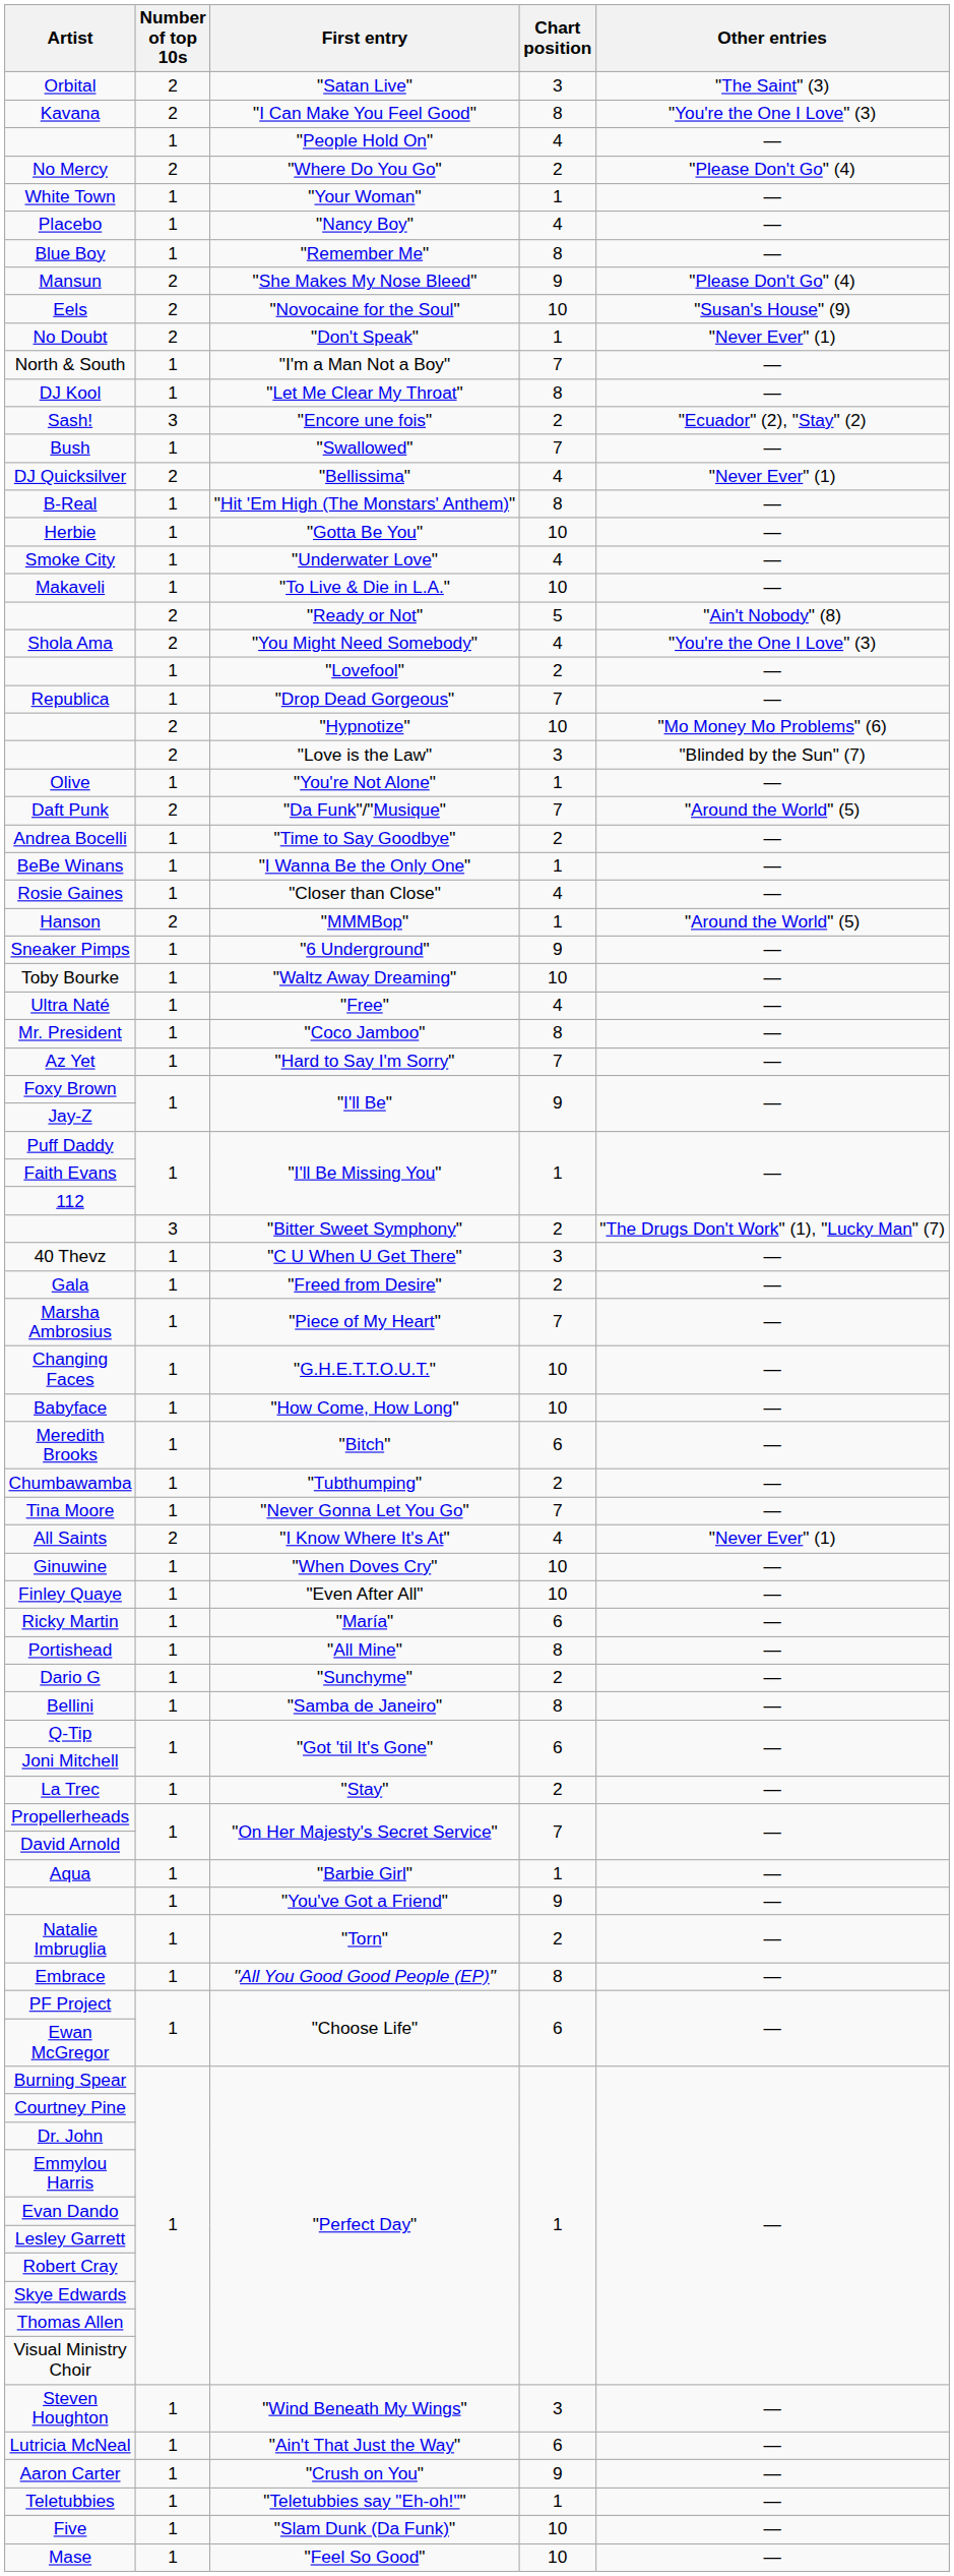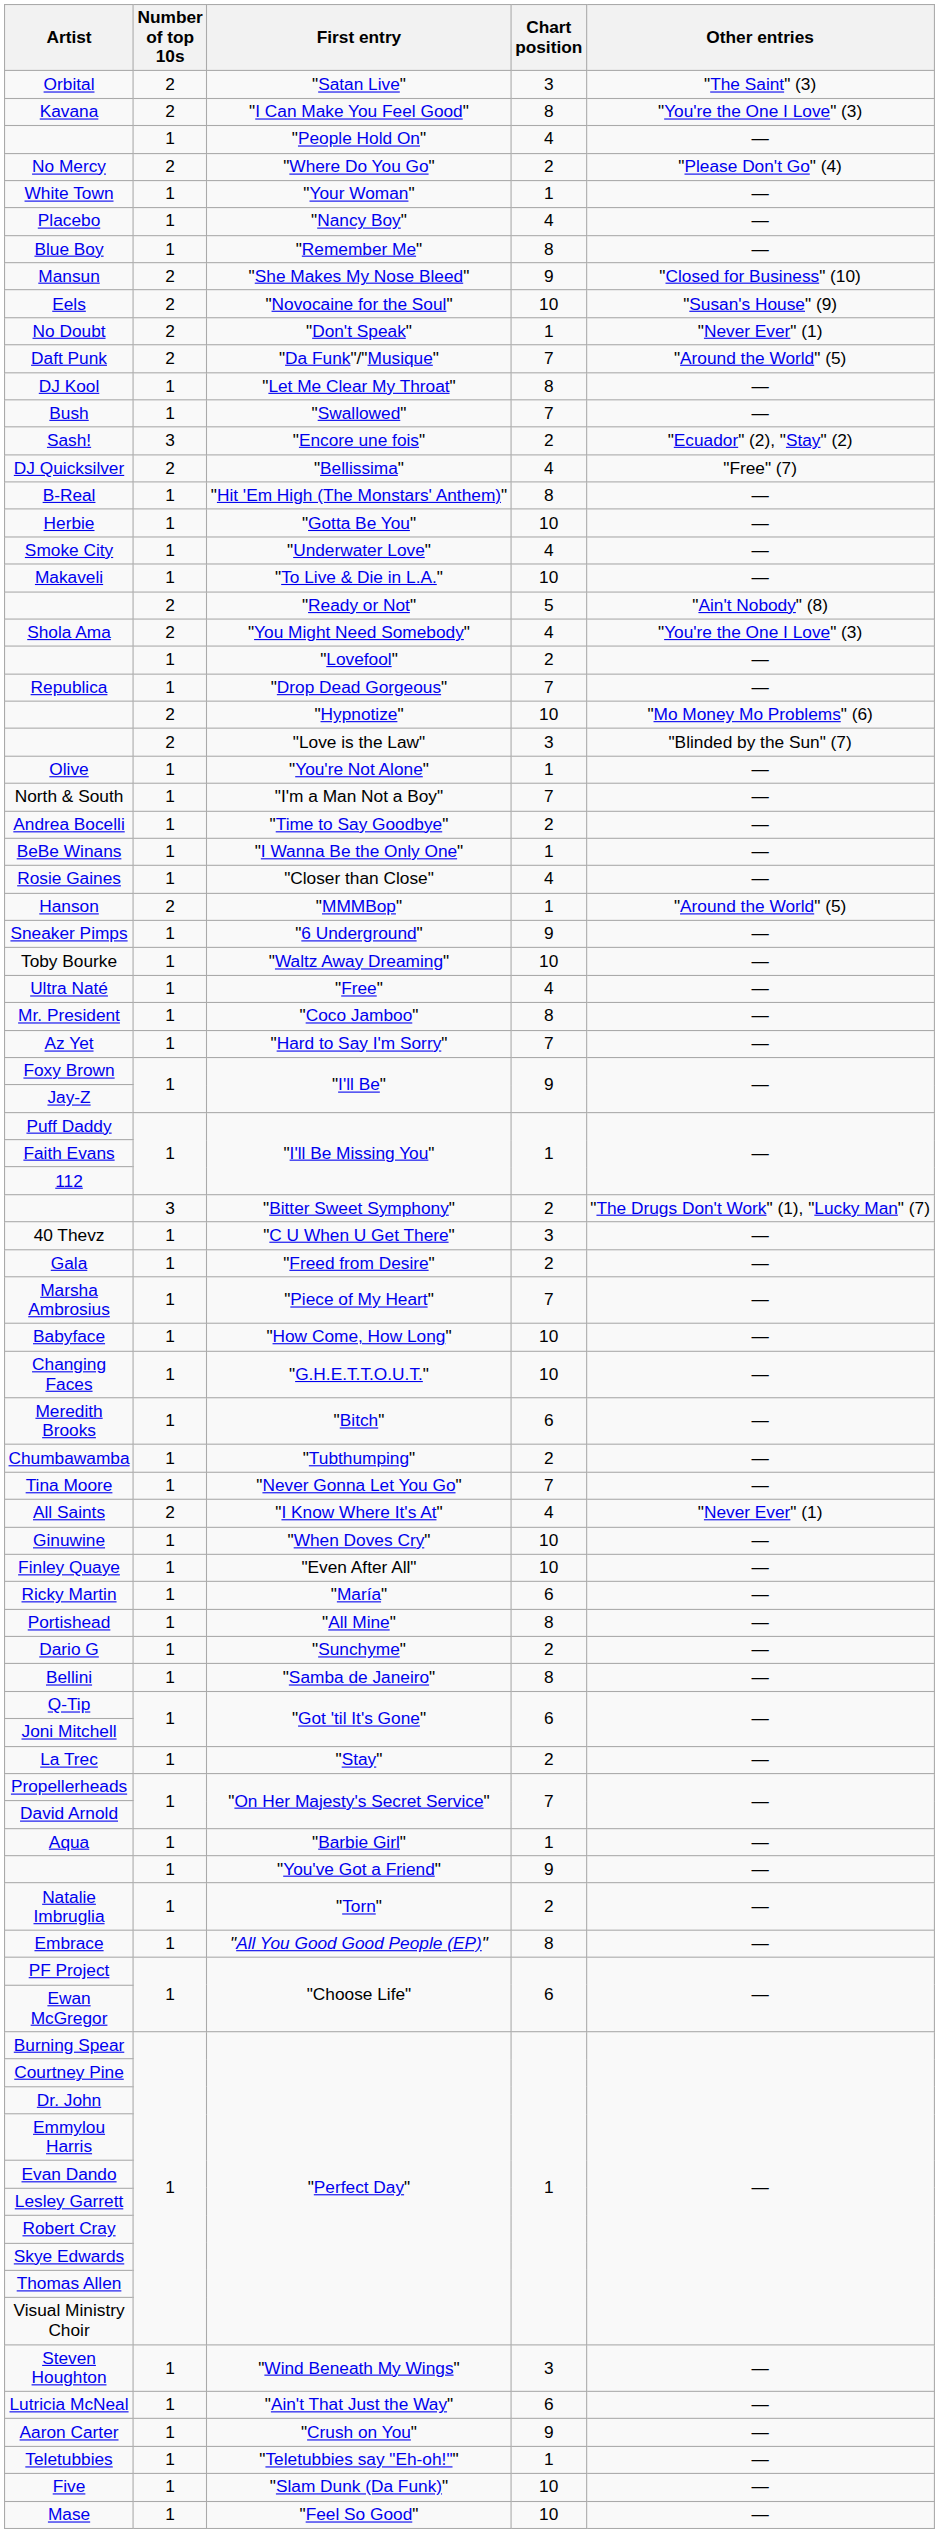Mansun | Other entries: "Please Don't Go" (4) -> "Closed for Business" (10)
rows swapped: Daft Punk <-> North & South
rows swapped: Sash! <-> Bush
DJ Quicksilver | Other entries: "Never Ever" (1) -> "Free" (7)
rows swapped: Babyface <-> Changing Faces
